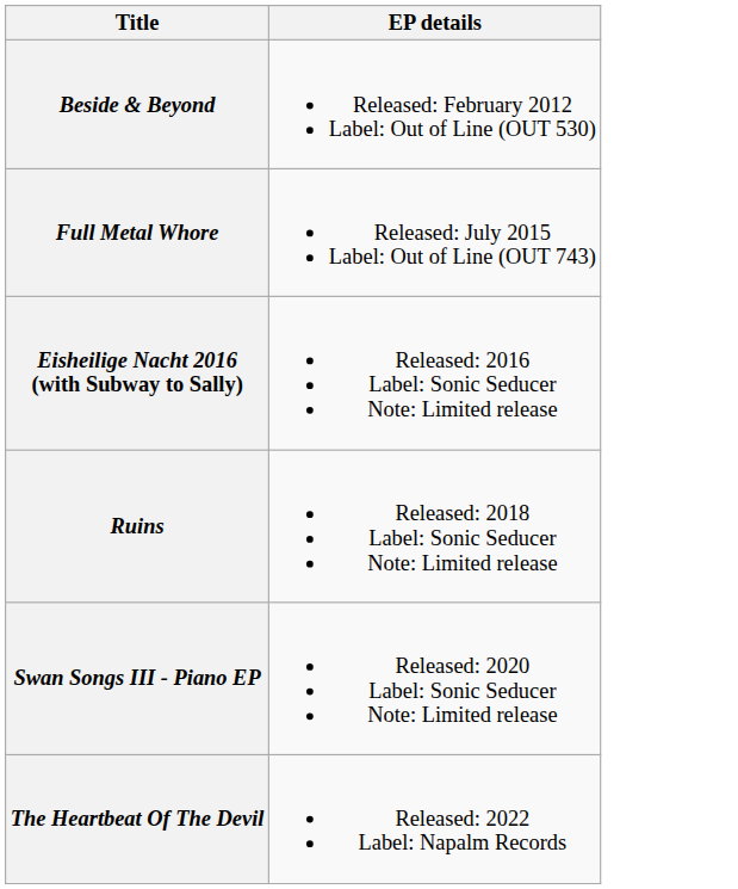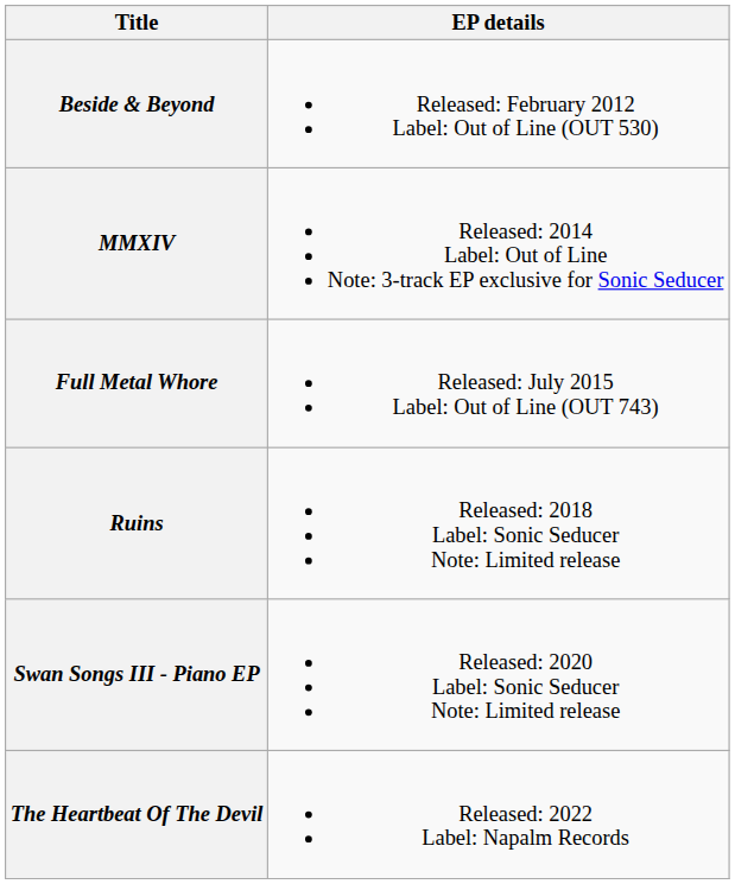+ row: MMXIV | Released: 2014 Label: Out of Line Note: 3-track EP exclusive for Sonic Seducer
- row: Eisheilige Nacht 2016 (with Subway to Sally) | Released: 2016 Label: Sonic Seducer Note: Limited release
